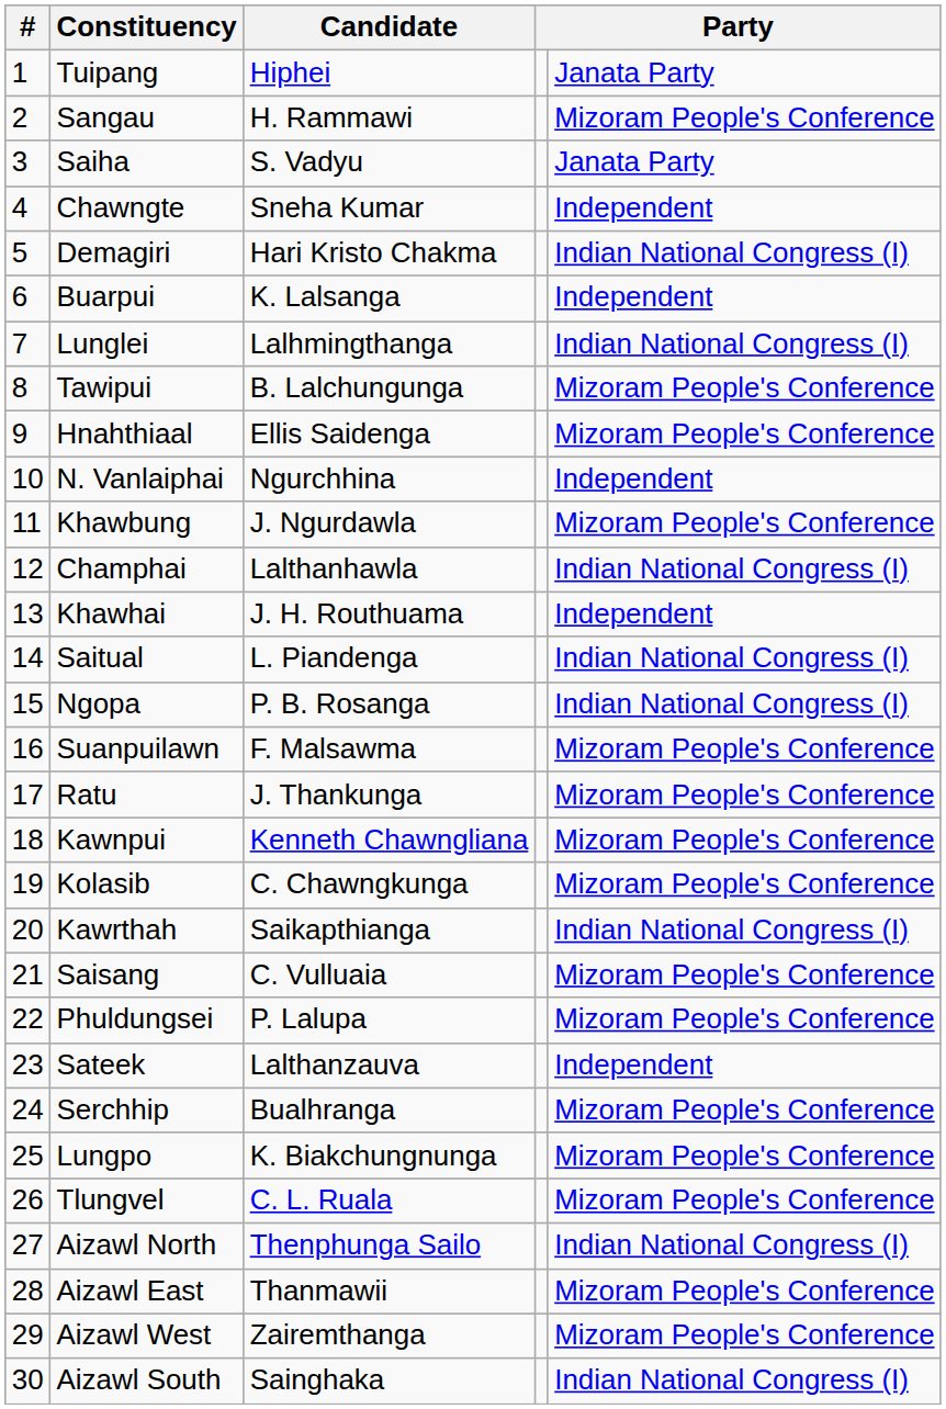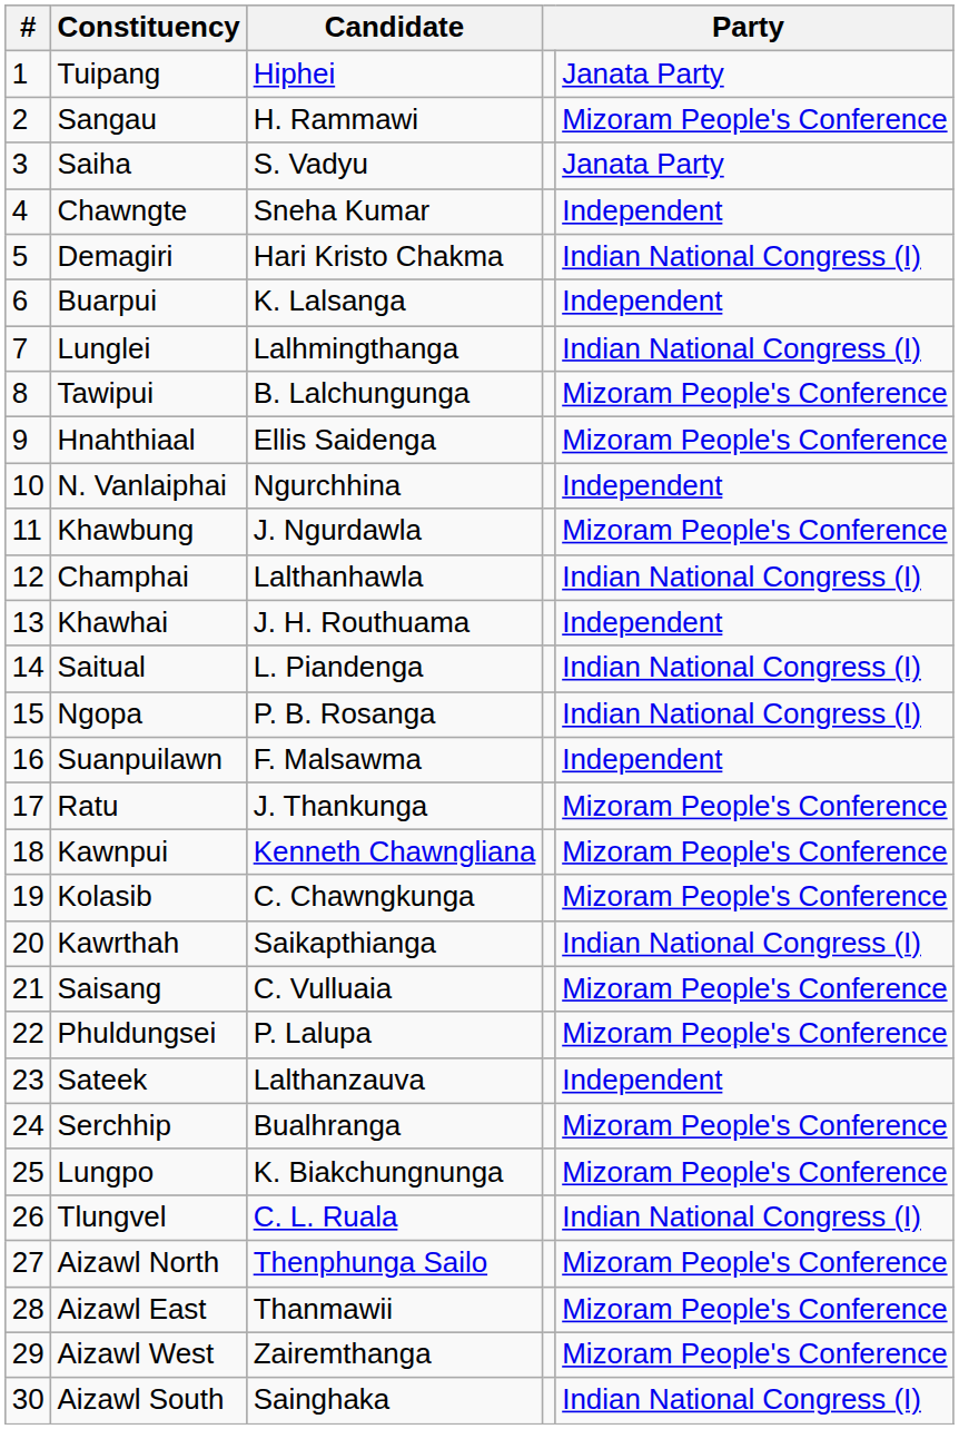Suanpuilawn | column 5: Mizoram People's Conference -> Independent
Tlungvel | column 5: Mizoram People's Conference -> Indian National Congress (I)
Aizawl North | column 5: Indian National Congress (I) -> Mizoram People's Conference
